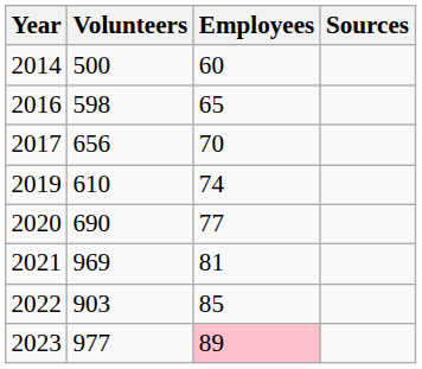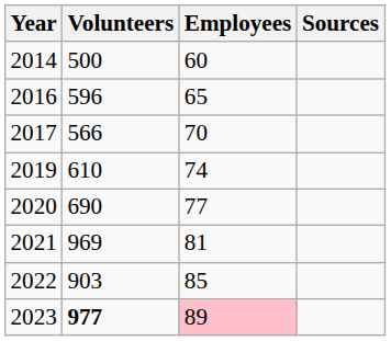2016 | Volunteers: 598 -> 596
2017 | Volunteers: 656 -> 566
2023 | Volunteers: normal -> bold
